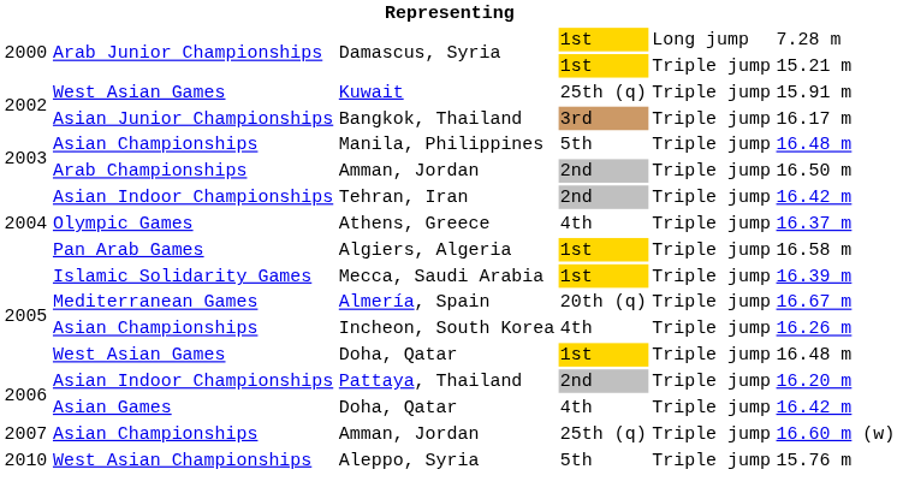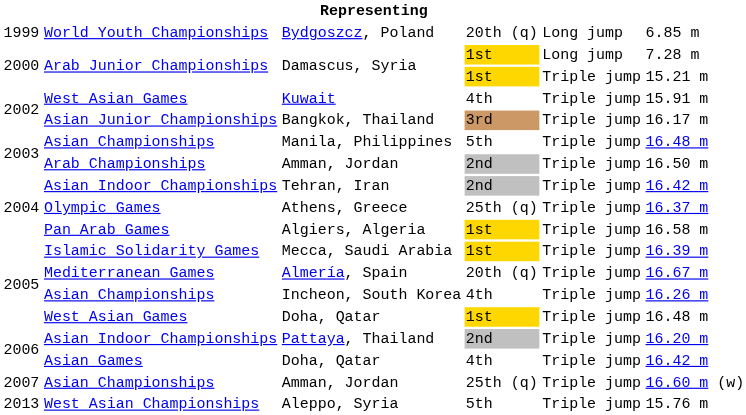+ row: 1999 | World Youth Championships | Bydgoszcz, Poland | 20th (q) | Long jump | 6.85 m
Kuwait | column 4: 25th (q) -> 4th
Athens, Greece | column 4: 4th -> 25th (q)
Aleppo, Syria | column 1: 2010 -> 2013
